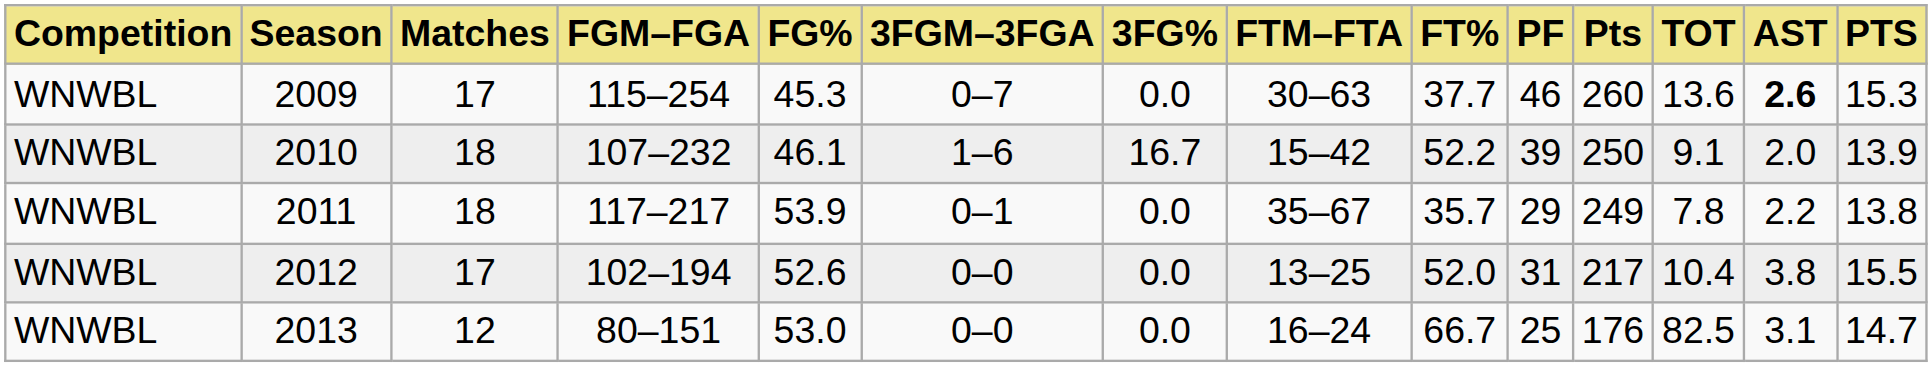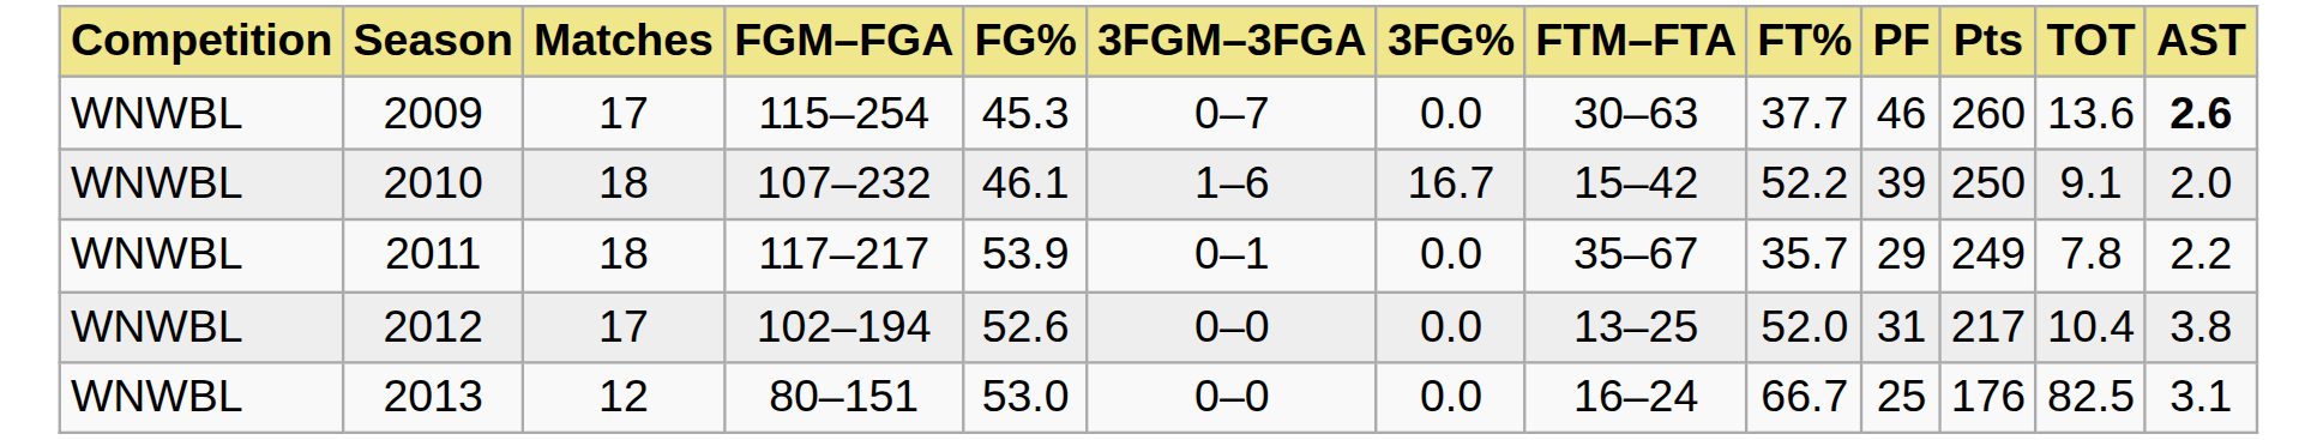- column: PTS | 15.3 | 13.9 | 13.8 | 15.5 | 14.7
